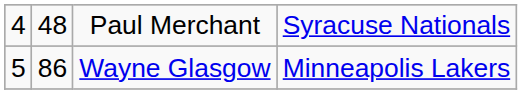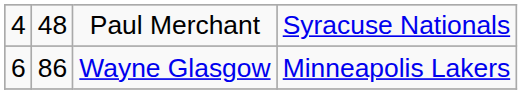Wayne Glasgow | column 1: 5 -> 6
